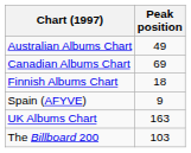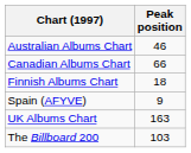Australian Albums Chart | Peak position: 49 -> 46
Canadian Albums Chart | Peak position: 69 -> 66
